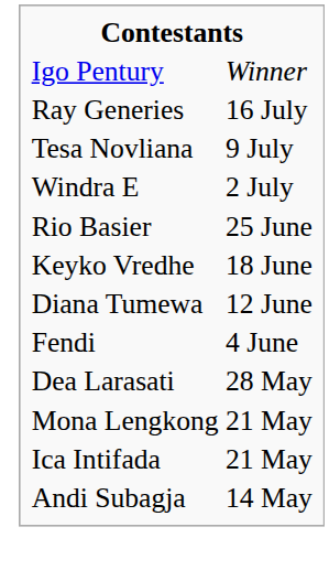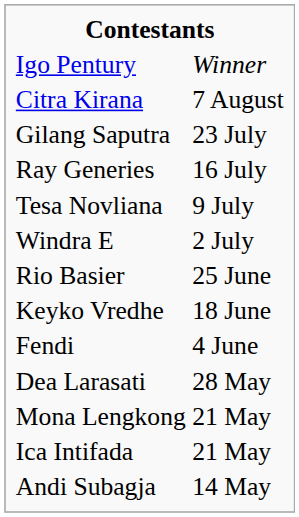+ row: Citra Kirana | 7 August
+ row: Gilang Saputra | 23 July
- row: Diana Tumewa | 12 June
